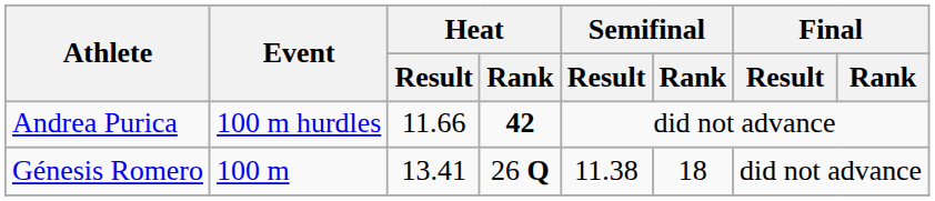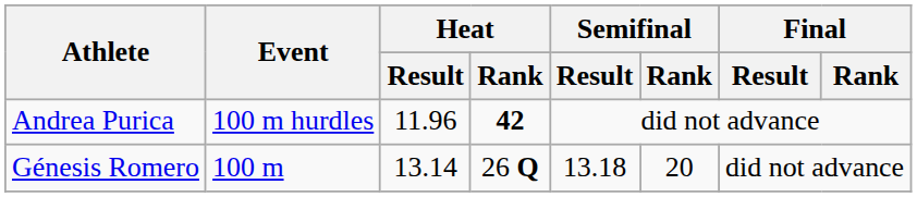Andrea Purica | Heat / Result: 11.66 -> 11.96
Génesis Romero | Heat / Result: 13.41 -> 13.14
Génesis Romero | Semifinal / Result: 11.38 -> 13.18
Génesis Romero | Semifinal / Rank: 18 -> 20
